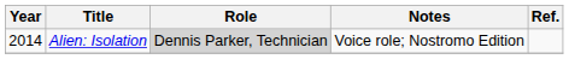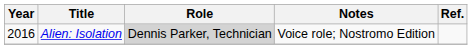Alien: Isolation | Year: 2014 -> 2016
